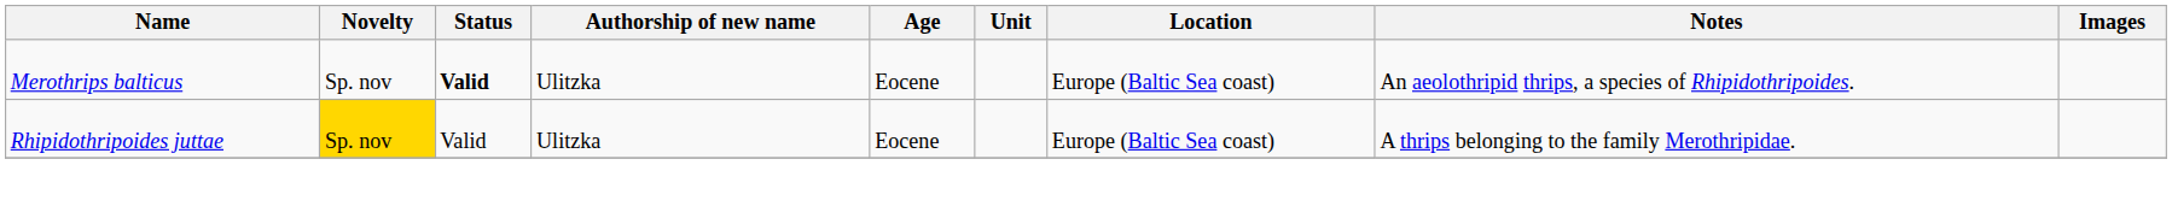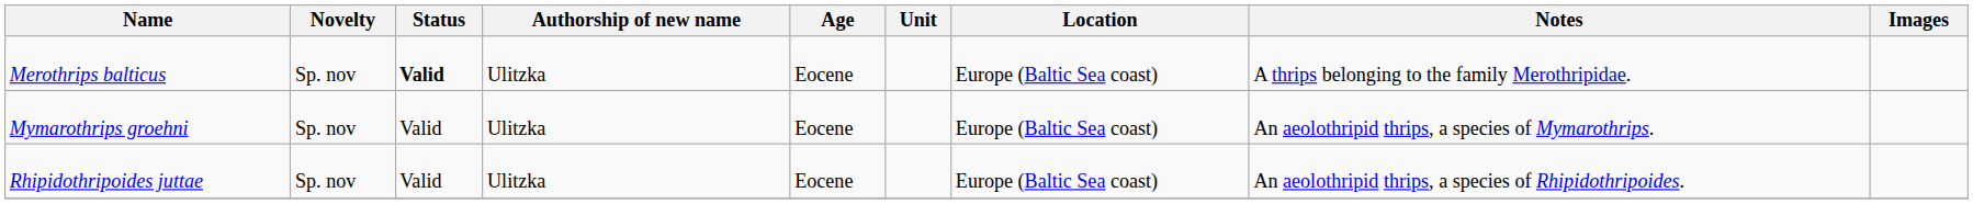Merothrips balticus | Notes: An aeolothripid thrips, a species of Rhipidothripoides. -> A thrips belonging to the family Merothripidae.
+ row: Mymarothrips groehni | Sp. nov | Valid | Ulitzka | Eocene | Europe (Baltic Sea coast) | An aeolothripid thrips, a species of Mymarothrips.
Rhipidothripoides juttae | Novelty: gold background -> no background
Rhipidothripoides juttae | Notes: A thrips belonging to the family Merothripidae. -> An aeolothripid thrips, a species of Rhipidothripoides.
